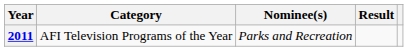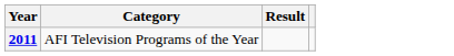- column: Nominee(s) | Parks and Recreation
